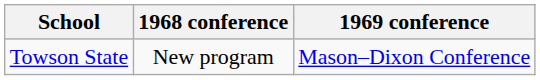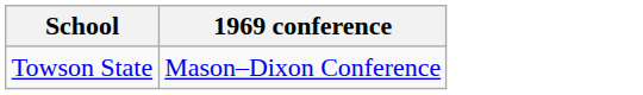- column: 1968 conference | New program
